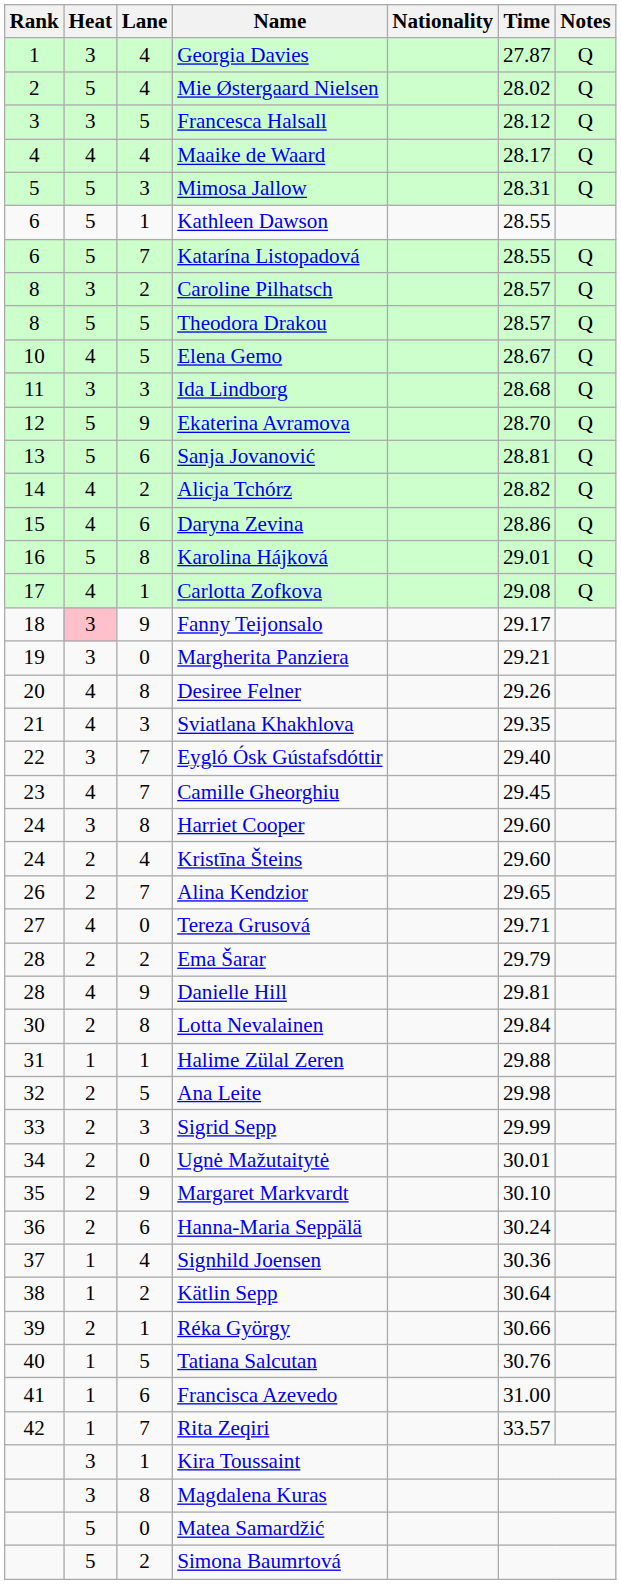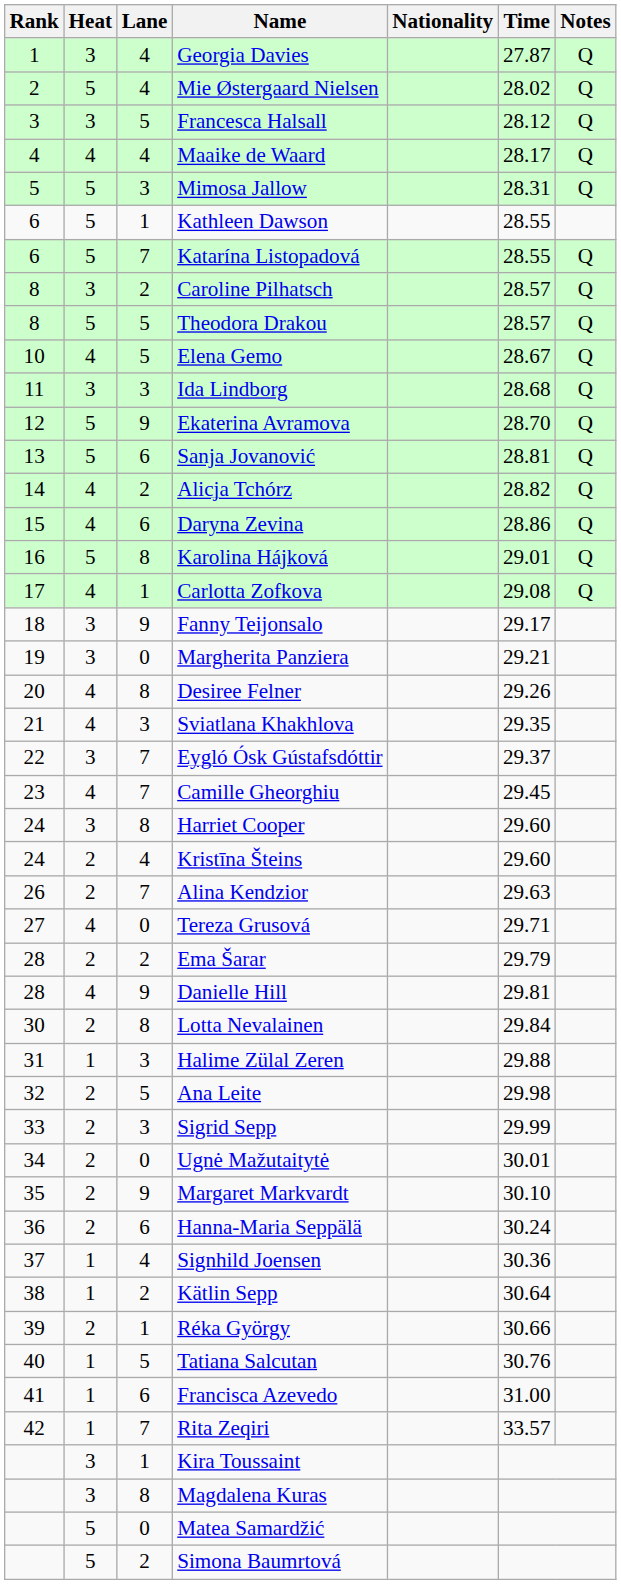Fanny Teijonsalo | Heat: pink background -> no background
Eygló Ósk Gústafsdóttir | Time: 29.40 -> 29.37
Alina Kendzior | Time: 29.65 -> 29.63
Halime Zülal Zeren | Lane: 1 -> 3
